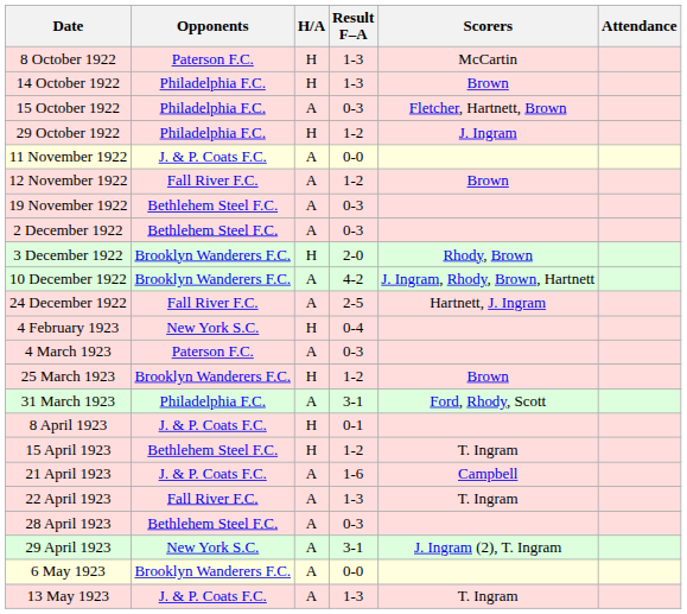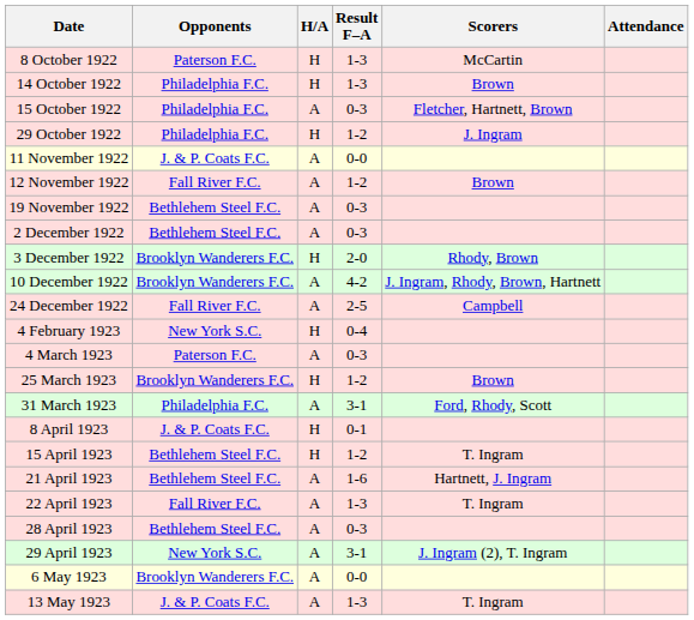24 December 1922 | Scorers: Hartnett, J. Ingram -> Campbell
21 April 1923 | Opponents: J. & P. Coats F.C. -> Bethlehem Steel F.C.
21 April 1923 | Scorers: Campbell -> Hartnett, J. Ingram
